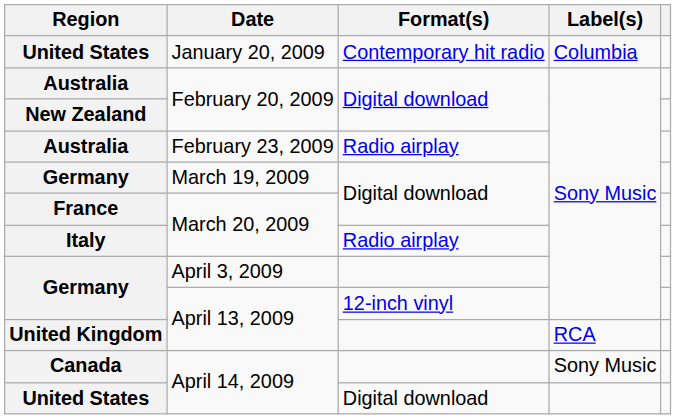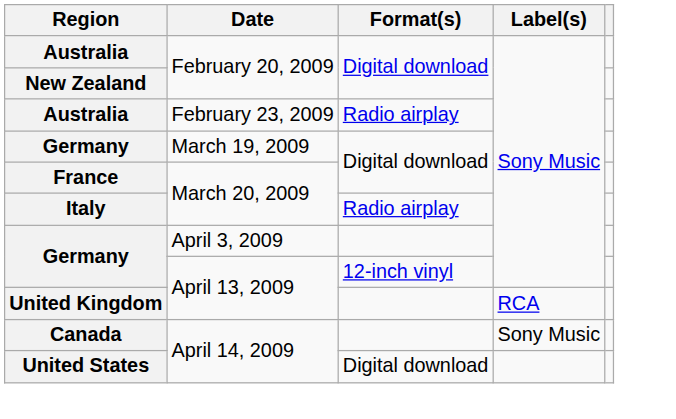- row: United States | January 20, 2009 | Contemporary hit radio | Columbia
